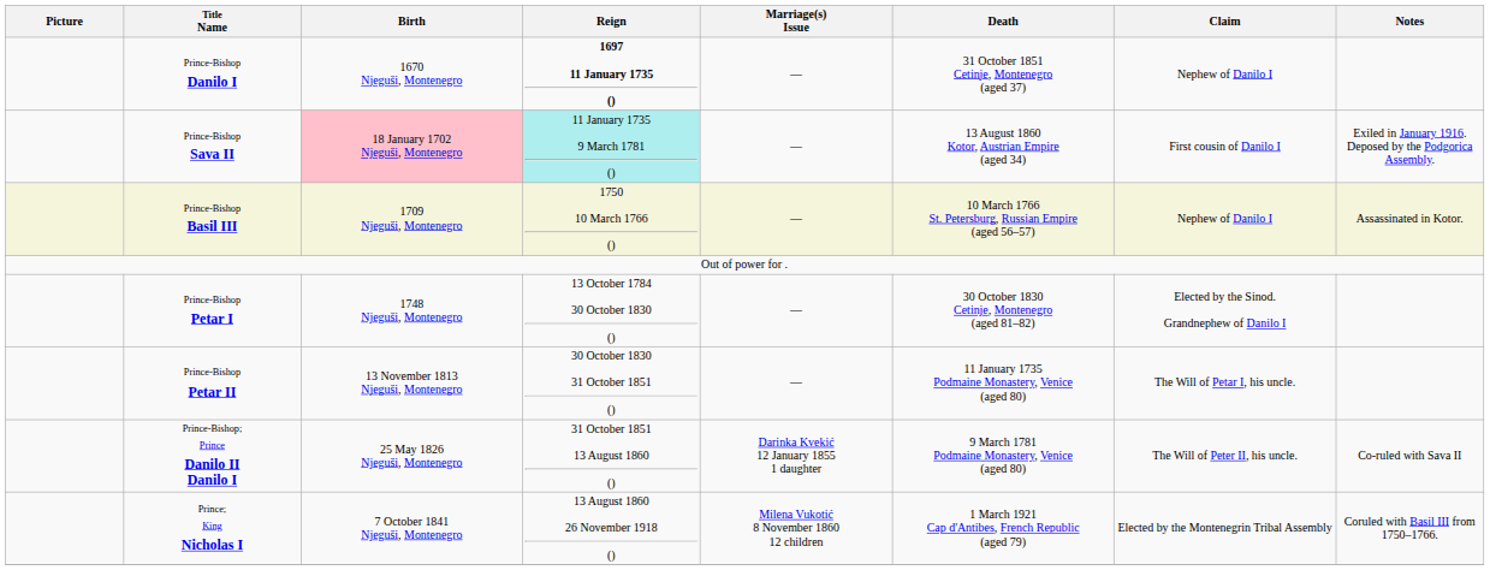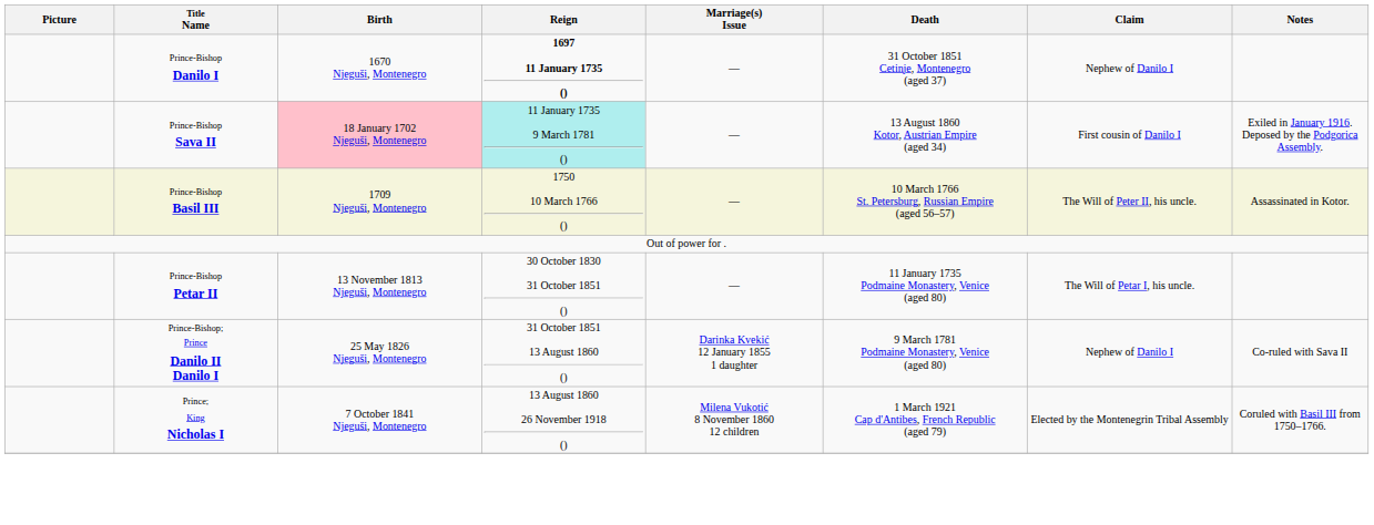Prince-Bishop Basil III | Claim: Nephew of Danilo I -> The Will of Peter II, his uncle.
- row: Prince-Bishop Petar I | 1748 Njeguši, Montenegro | 13 October 1784 30 October 1830 () | — | 30 October 1830 Cetinje, Montenegro (aged 81–82) | Elected by the Sinod. Grandnephew of Danilo I
Prince-Bishop; Prince Danilo II Danilo I | Claim: The Will of Peter II, his uncle. -> Nephew of Danilo I
